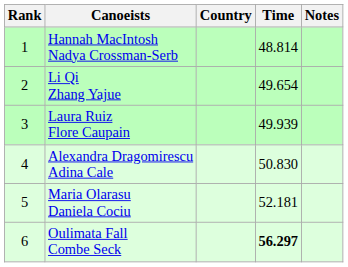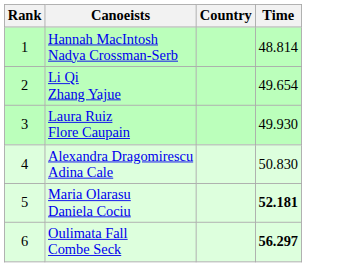- column: Notes
Laura Ruiz Flore Caupain | Time: 49.939 -> 49.930
Maria Olarasu Daniela Cociu | Time: normal -> bold
